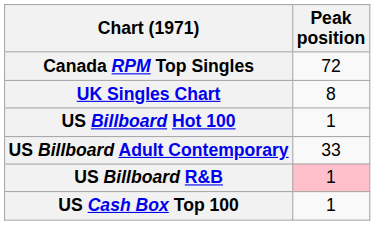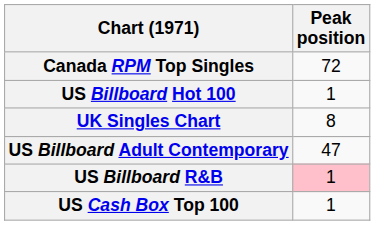rows swapped: UK Singles Chart <-> US Billboard Hot 100
US Billboard Adult Contemporary | Peak position: 33 -> 47
